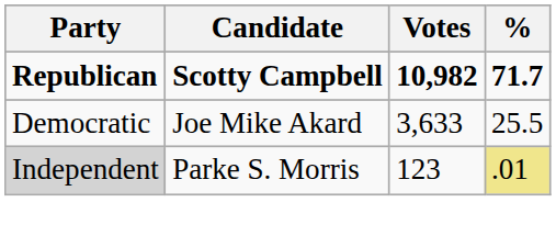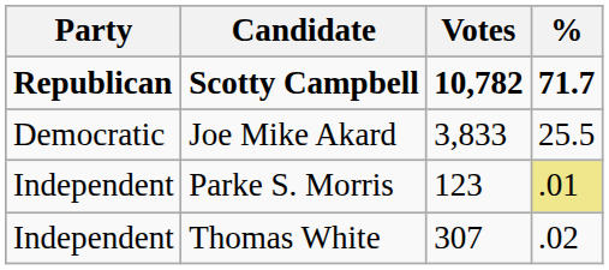Scotty Campbell | Votes: 10,982 -> 10,782
Joe Mike Akard | Votes: 3,633 -> 3,833
Parke S. Morris | Party: lightgrey background -> no background
+ row: Independent | Thomas White | 307 | .02
